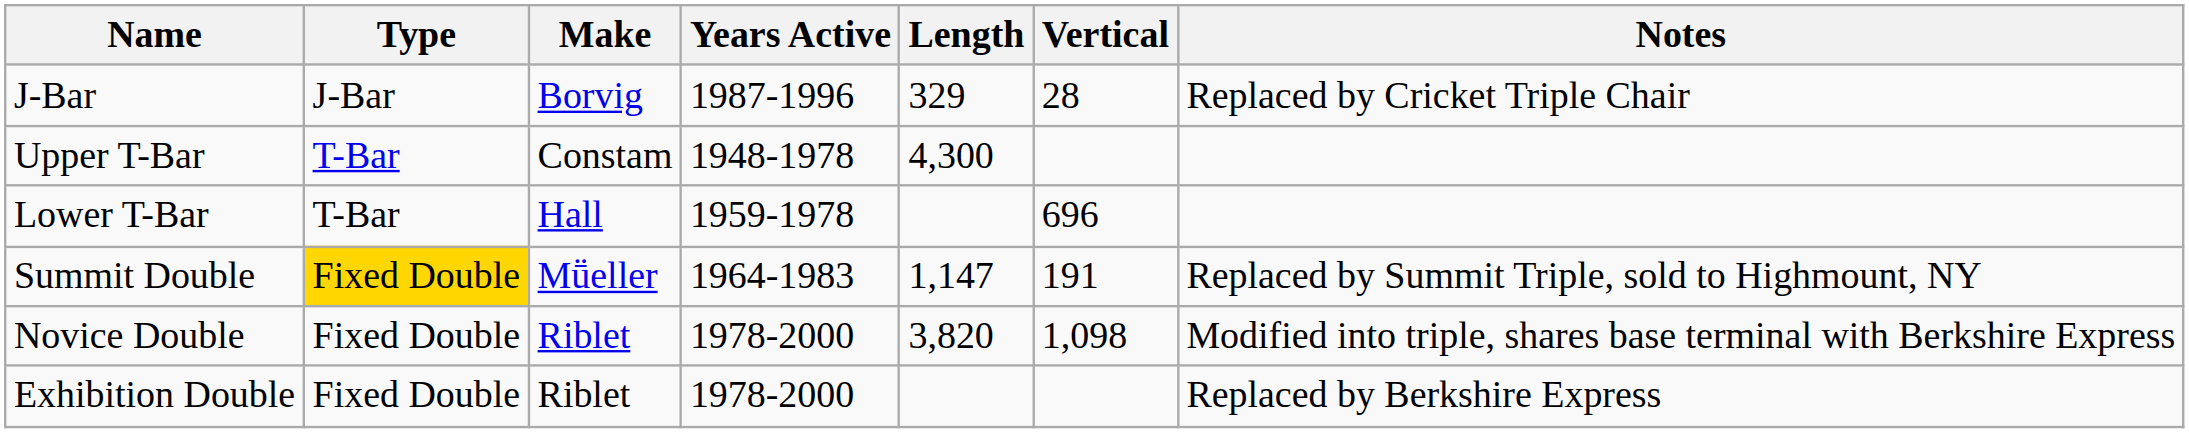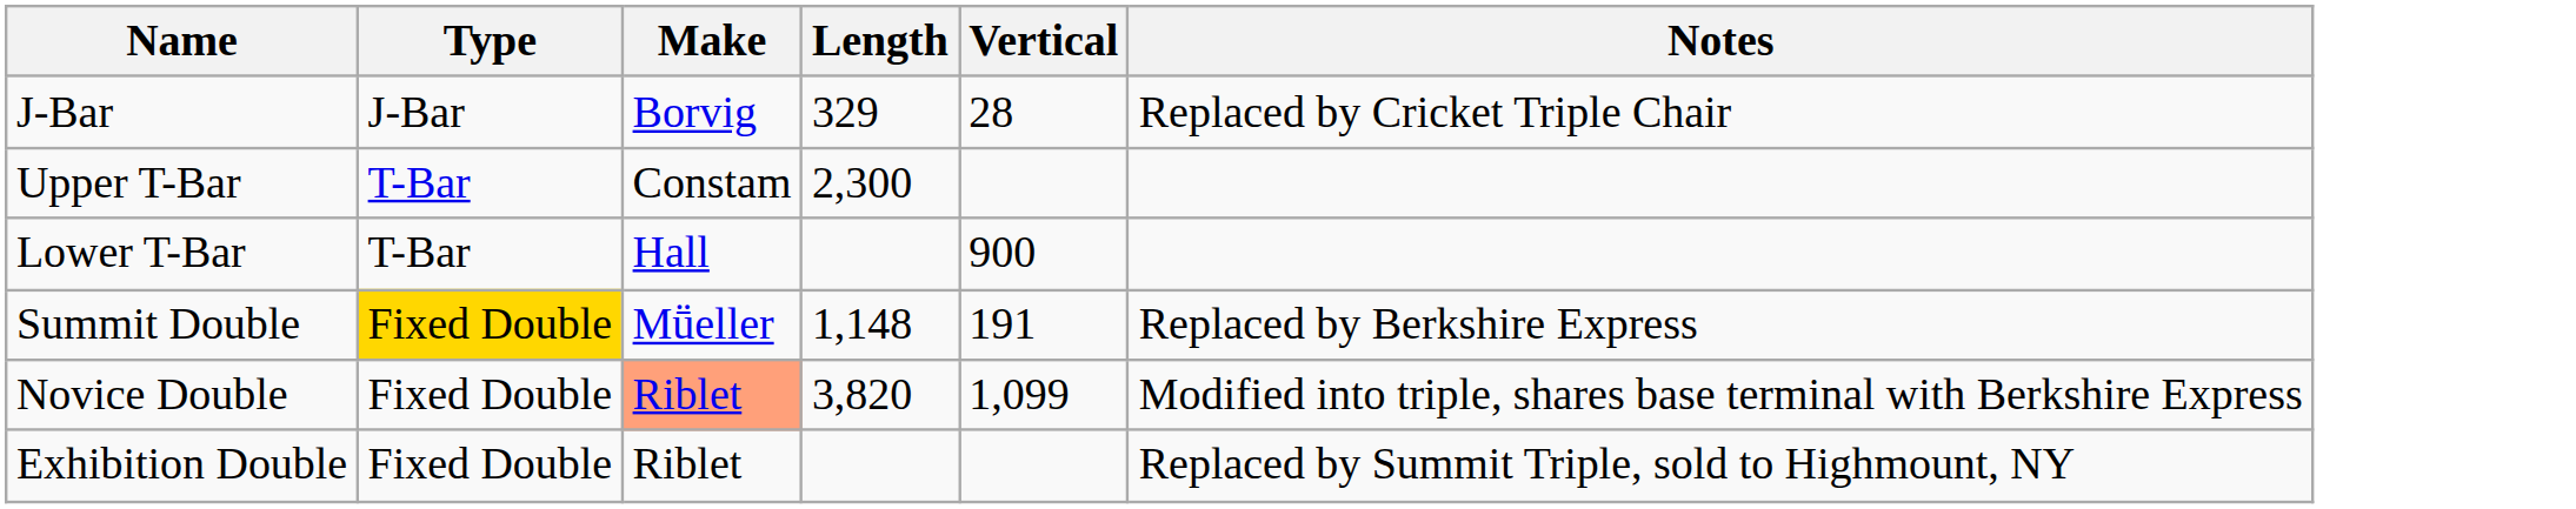- column: Years Active | 1987-1996 | 1948-1978 | 1959-1978 | 1964-1983 | 1978-2000 | 1978-2000
Upper T-Bar | Length: 4,300 -> 2,300
Lower T-Bar | Vertical: 696 -> 900
Summit Double | Length: 1,147 -> 1,148
Summit Double | Notes: Replaced by Summit Triple, sold to Highmount, NY -> Replaced by Berkshire Express
Novice Double | Make: no background -> lightsalmon background
Novice Double | Vertical: 1,098 -> 1,099
Exhibition Double | Notes: Replaced by Berkshire Express -> Replaced by Summit Triple, sold to Highmount, NY
